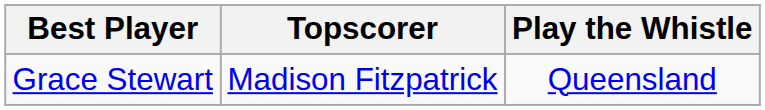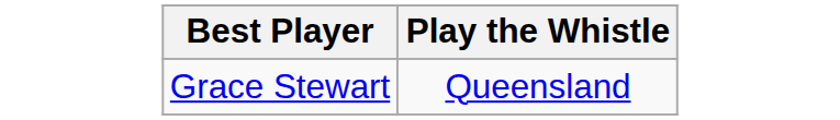- column: Topscorer | Madison Fitzpatrick
